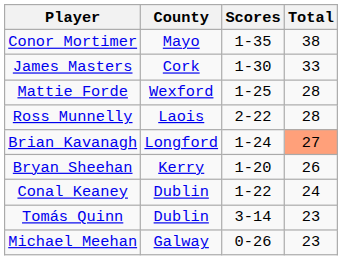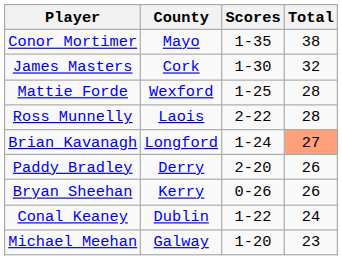James Masters | Total: 33 -> 32
+ row: Paddy Bradley | Derry | 2-20 | 26
Bryan Sheehan | Scores: 1-20 -> 0-26
- row: Tomás Quinn | Dublin | 3-14 | 23
Michael Meehan | Scores: 0-26 -> 1-20
